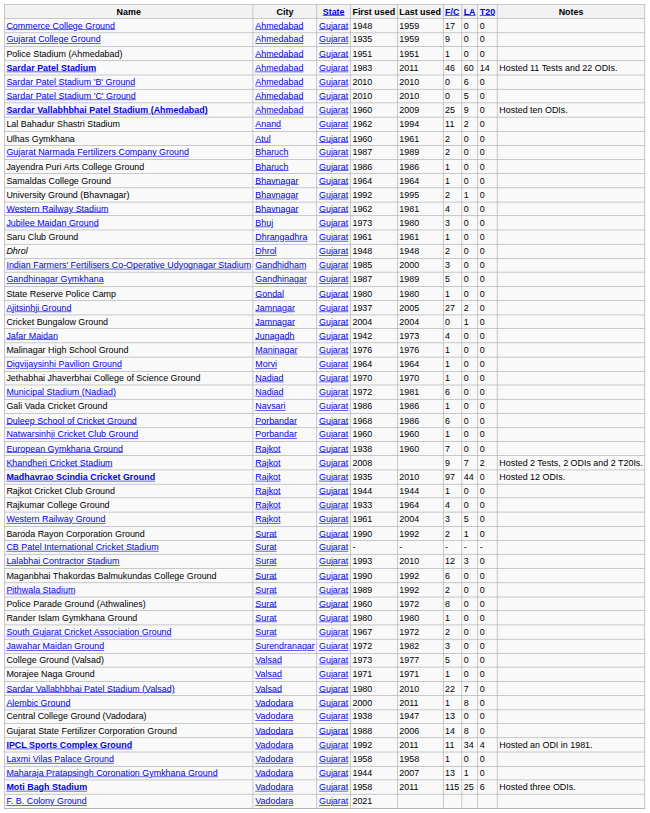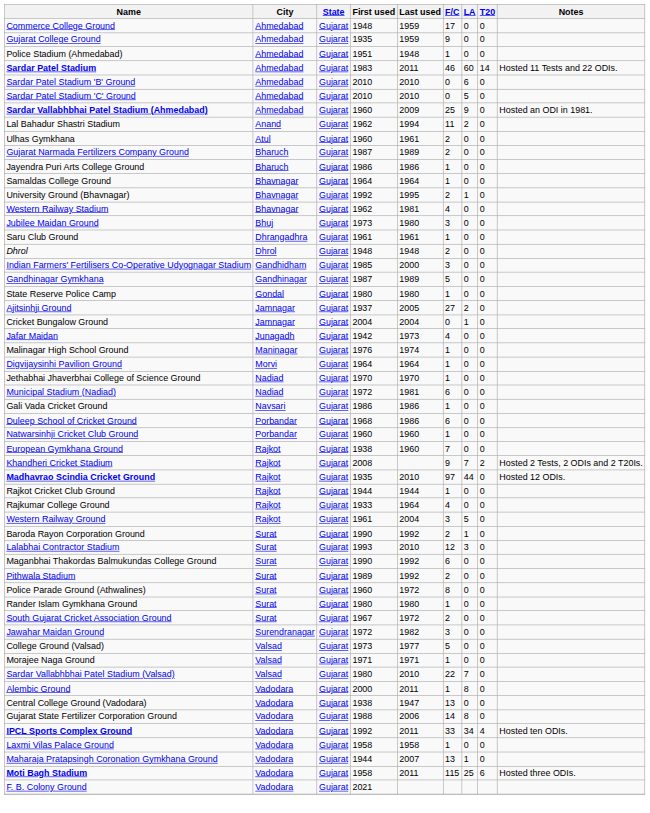Police Stadium (Ahmedabad) | Last used: 1951 -> 1948
Sardar Vallabhbhai Patel Stadium (Ahmedabad) | Notes: Hosted ten ODIs. -> Hosted an ODI in 1981.
Malinagar High School Ground | Last used: 1976 -> 1974
- row: CB Patel International Cricket Stadium | Surat | Gujarat | - | - | - | - | -
IPCL Sports Complex Ground | F/C: 11 -> 33
IPCL Sports Complex Ground | Notes: Hosted an ODI in 1981. -> Hosted ten ODIs.
